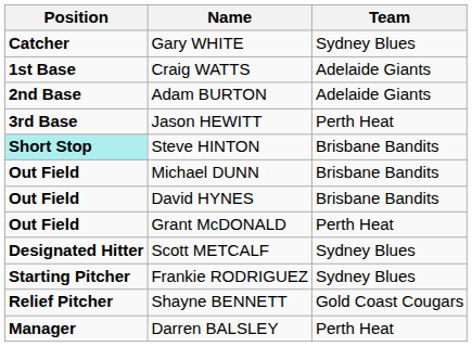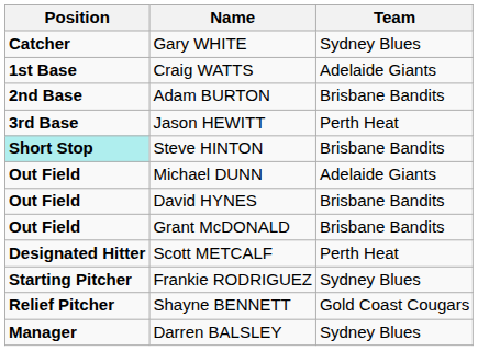Adam BURTON | Team: Adelaide Giants -> Brisbane Bandits
Michael DUNN | Team: Brisbane Bandits -> Adelaide Giants
Grant McDONALD | Team: Perth Heat -> Brisbane Bandits
Scott METCALF | Team: Sydney Blues -> Perth Heat
Darren BALSLEY | Team: Perth Heat -> Sydney Blues
